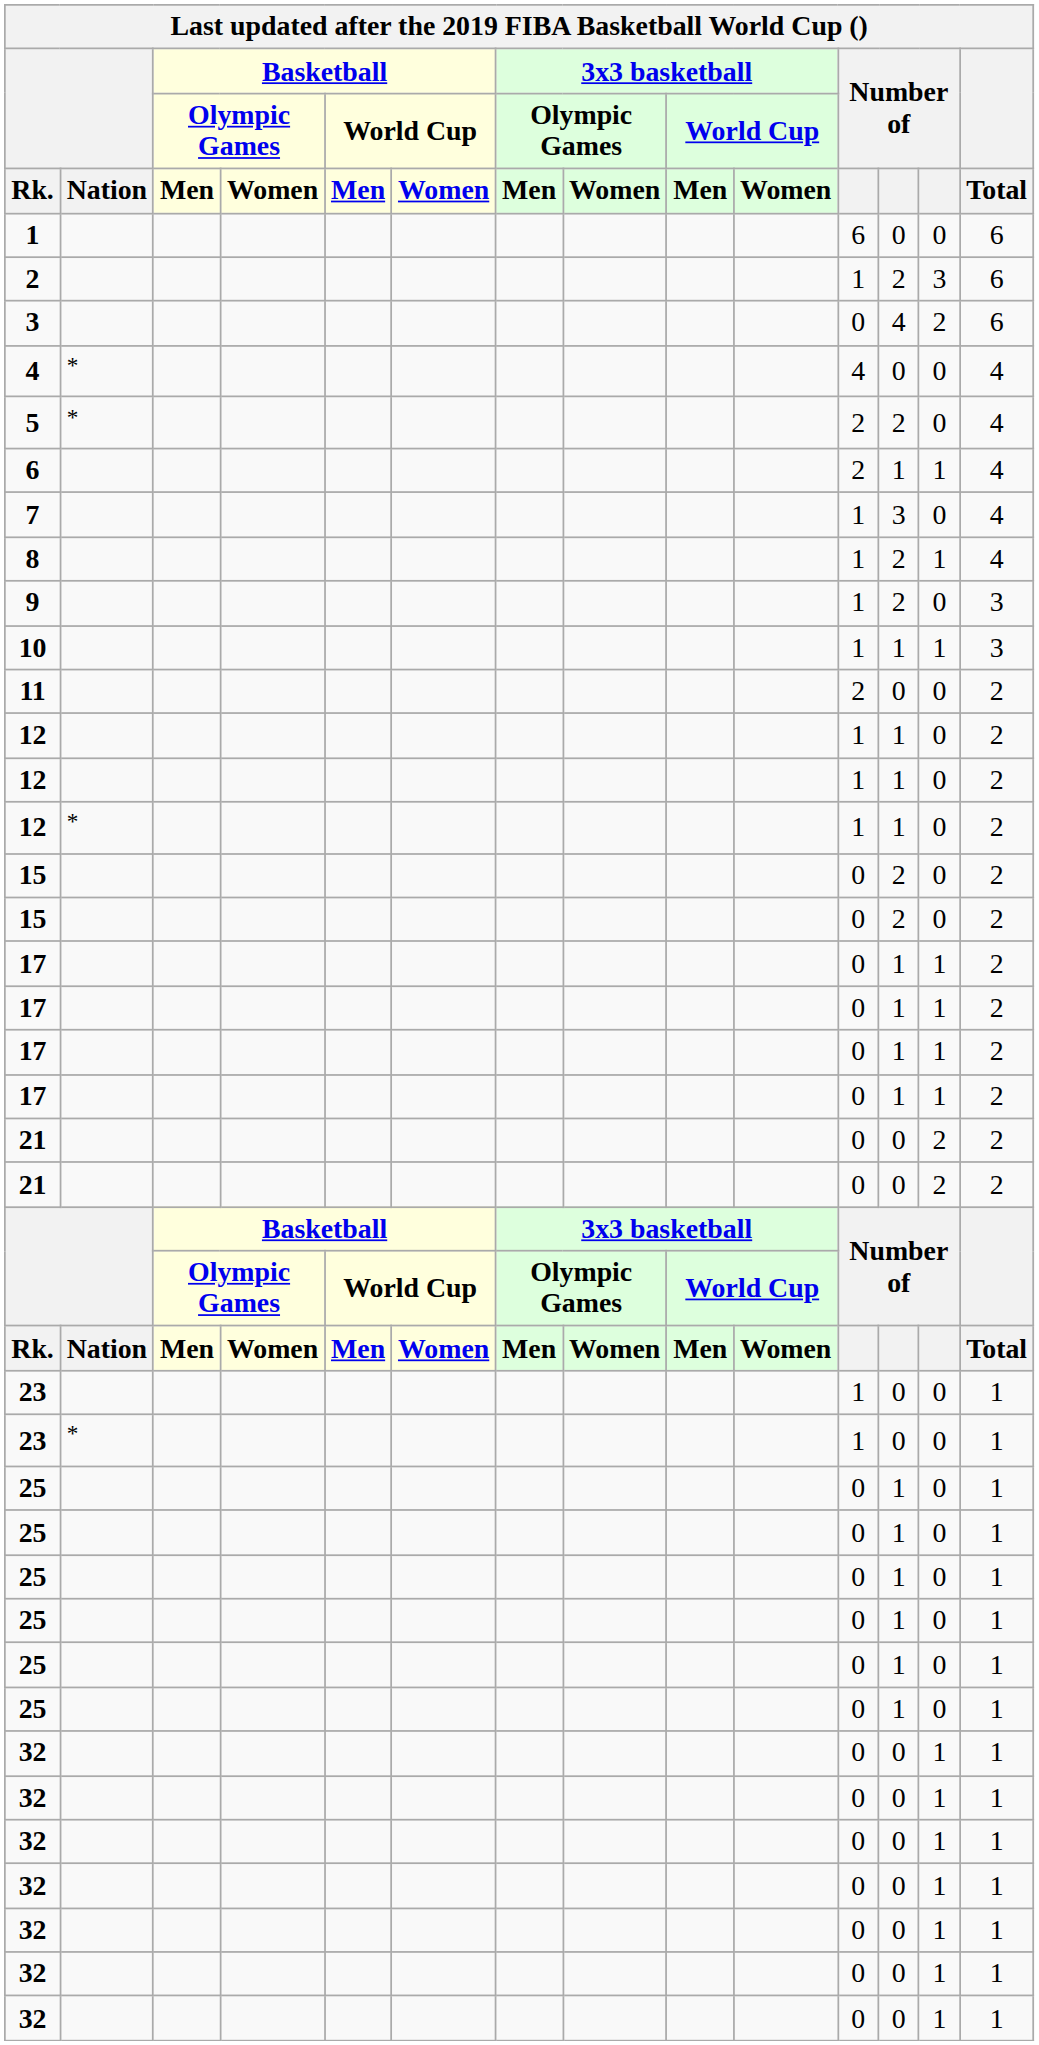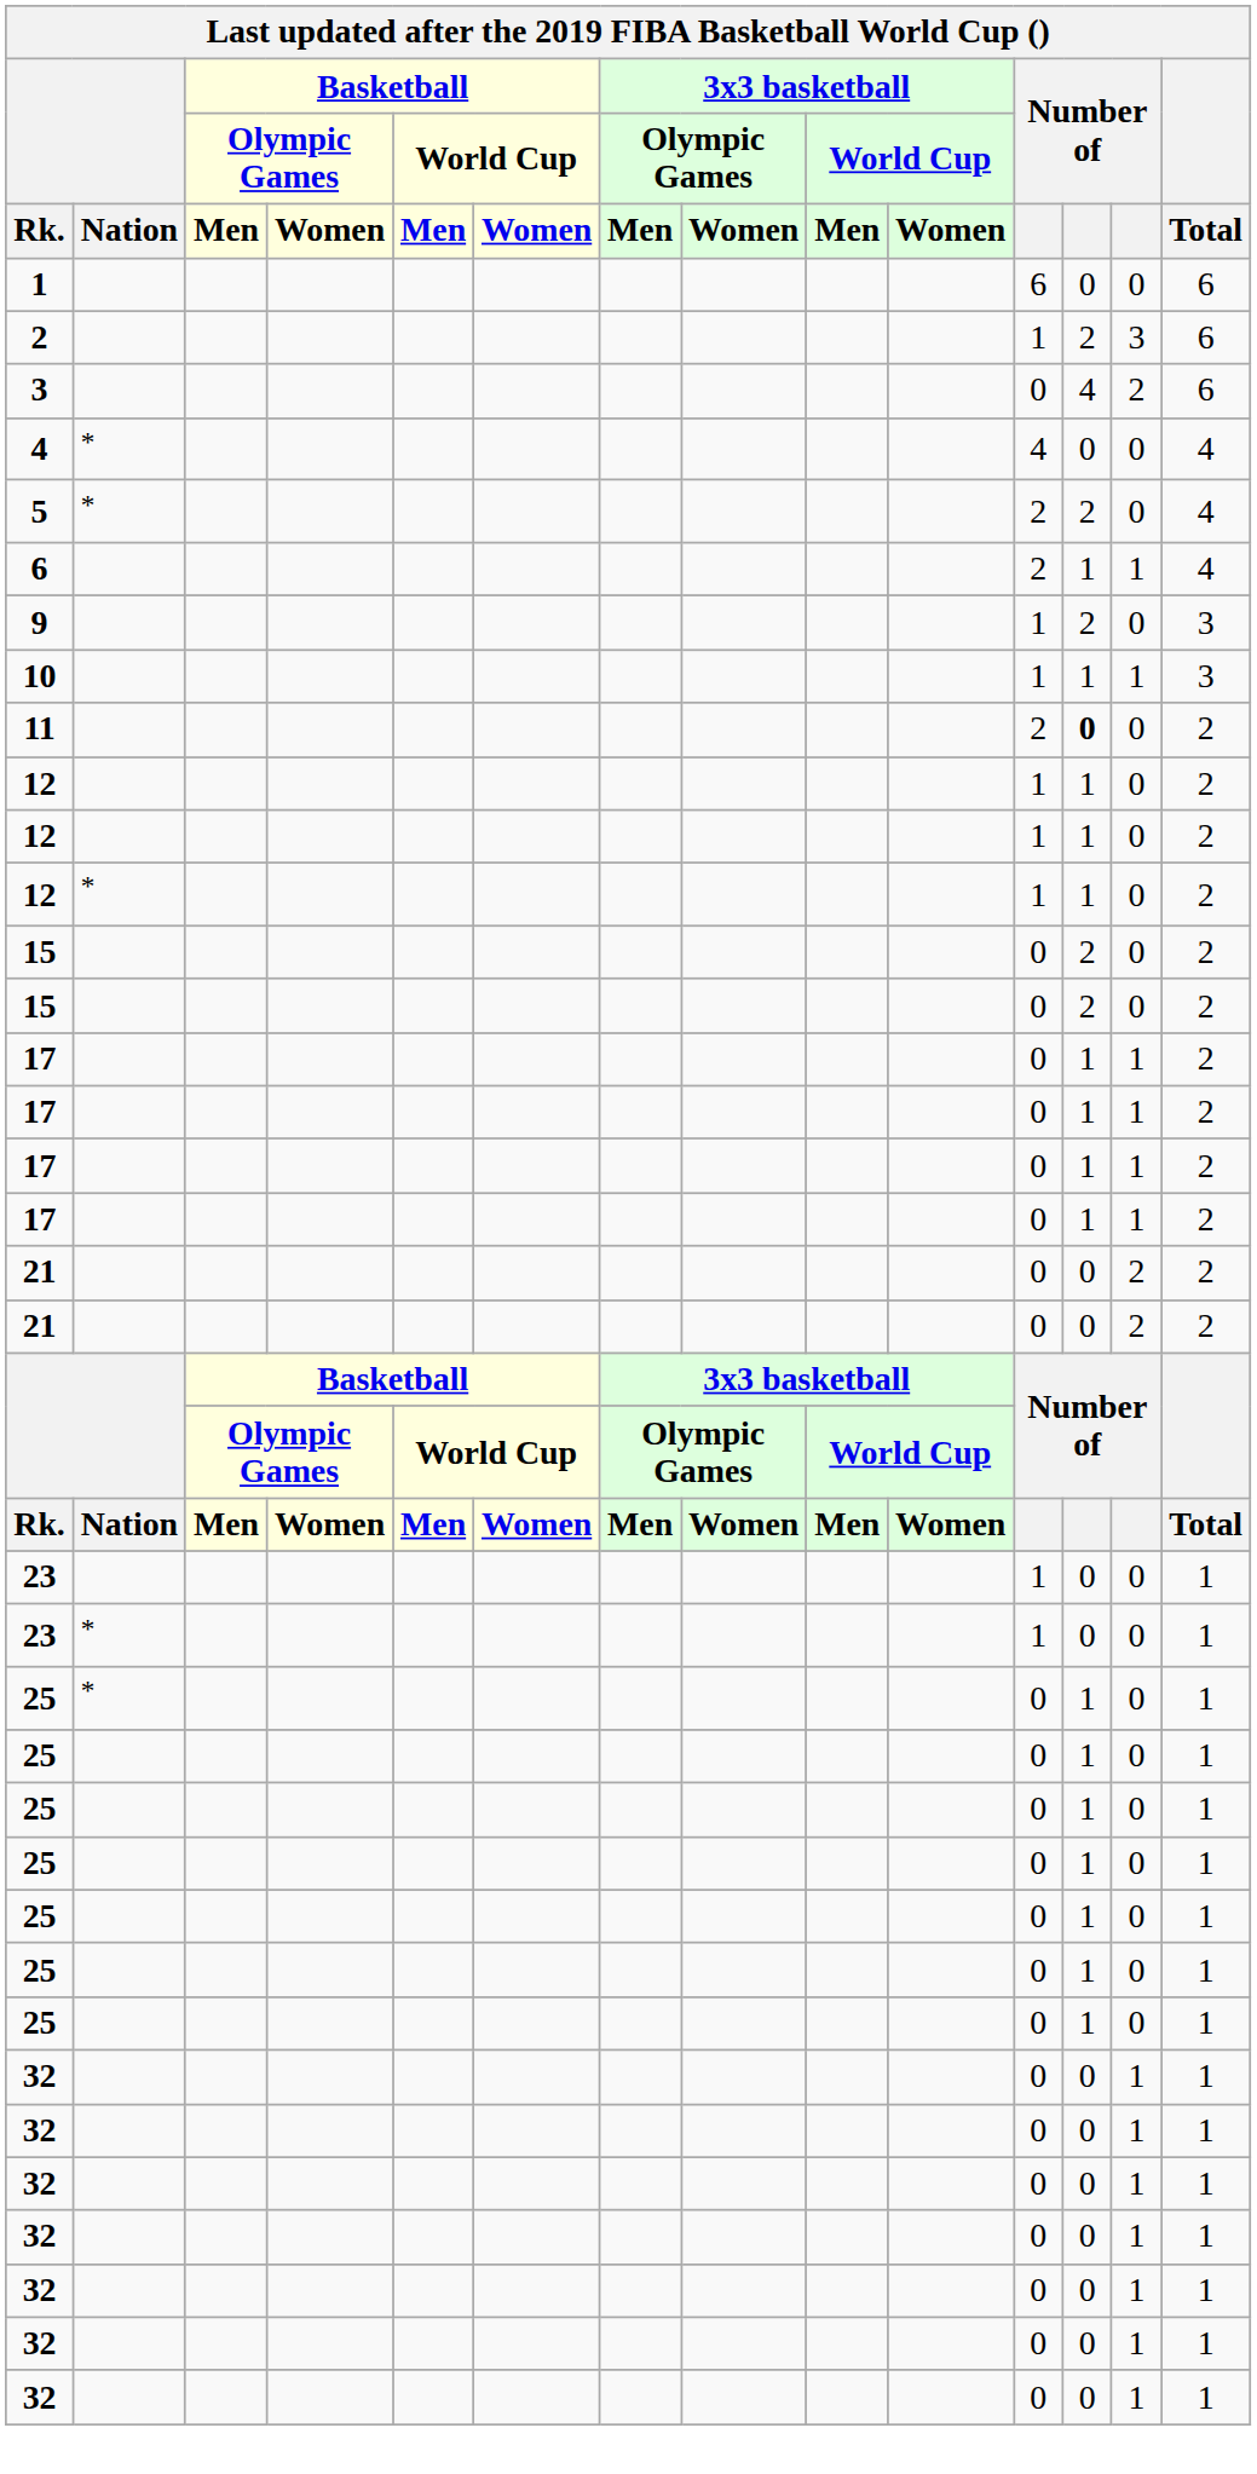- row: 7 | 1 | 3 | 0 | 4
- row: 8 | 1 | 2 | 1 | 4
11 | column 12: normal -> bold
+ row: 25 | * | 0 | 1 | 0 | 1
